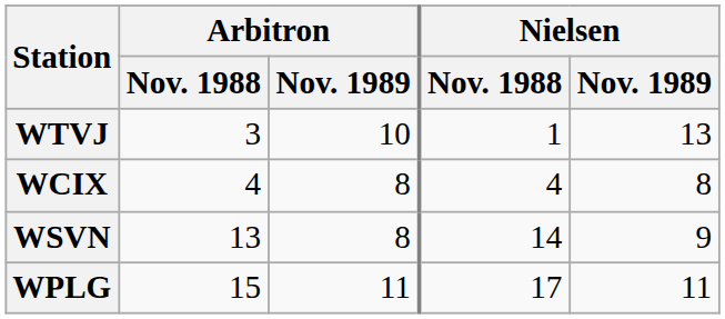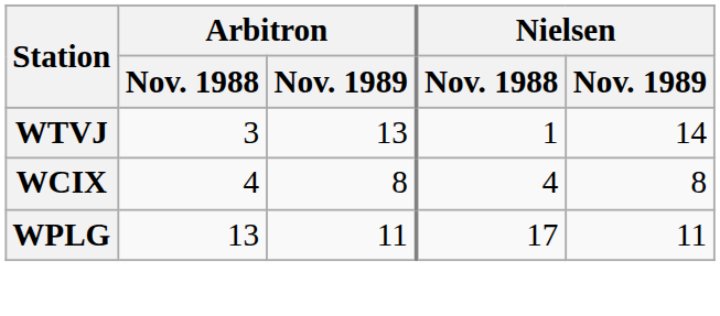WTVJ | Arbitron / Nov. 1989: 10 -> 13
WTVJ | Nielsen / Nov. 1989: 13 -> 14
- row: WSVN | 13 | 8 | 14 | 9
WPLG | Arbitron / Nov. 1988: 15 -> 13
